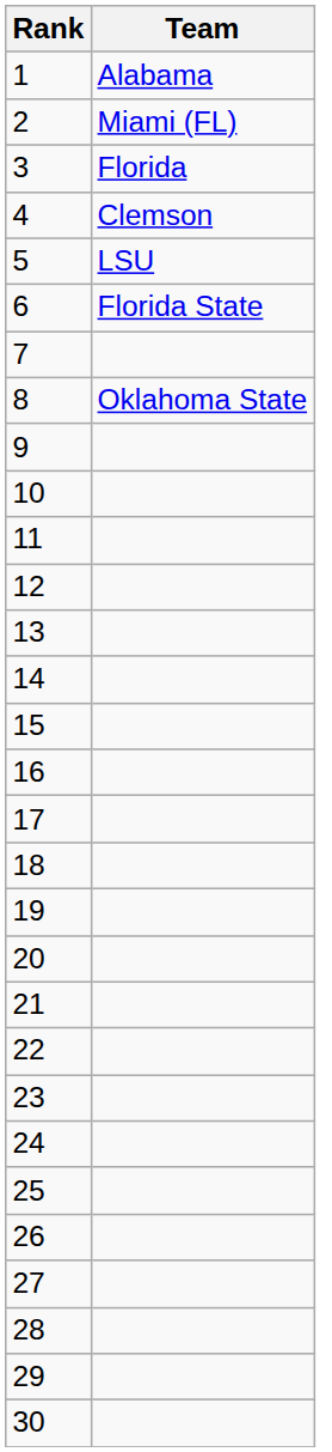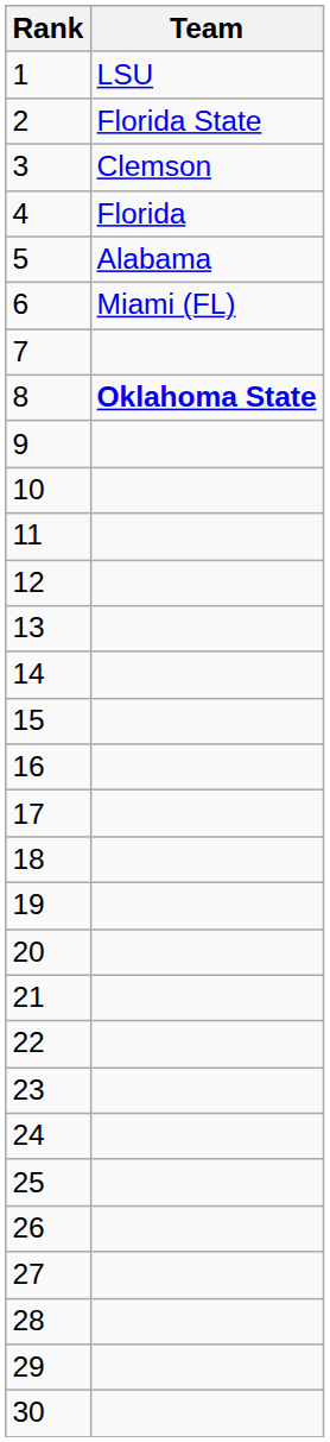1 | Team: Alabama -> LSU
2 | Team: Miami (FL) -> Florida State
3 | Team: Florida -> Clemson
4 | Team: Clemson -> Florida
5 | Team: LSU -> Alabama
6 | Team: Florida State -> Miami (FL)
8 | Team: normal -> bold
